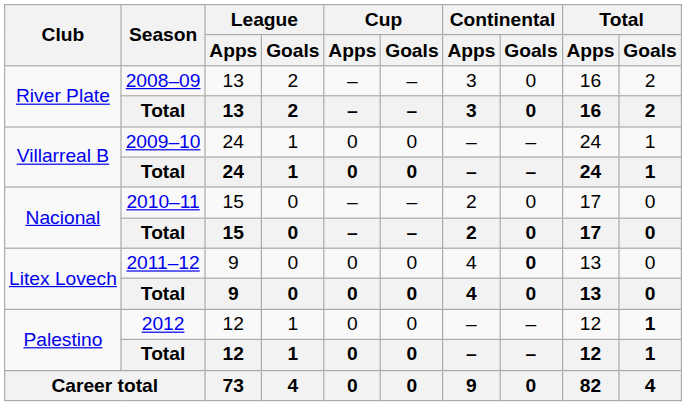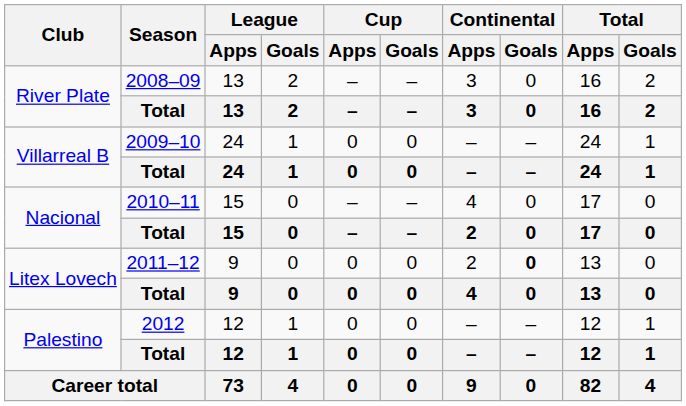Nacional / 2010–11 | Continental / Apps: 2 -> 4
Litex Lovech / 2011–12 | Continental / Apps: 4 -> 2
Palestino / 2012 | Total / Goals: bold -> normal
